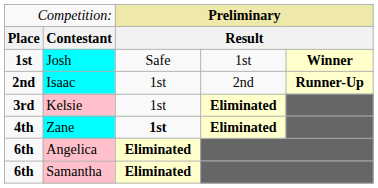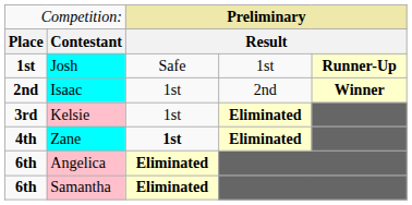Josh | column 5: Winner -> Runner-Up
Isaac | column 5: Runner-Up -> Winner
